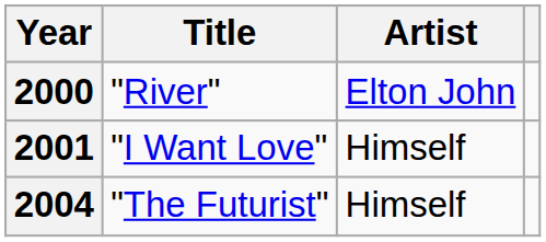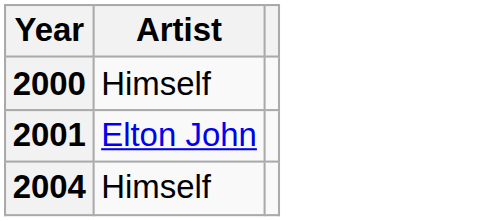- column: Title | "River" | "I Want Love" | "The Futurist"
2000 | Artist: Elton John -> Himself
2001 | Artist: Himself -> Elton John
